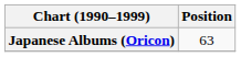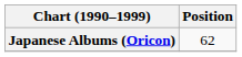Japanese Albums (Oricon) | Position: 63 -> 62
